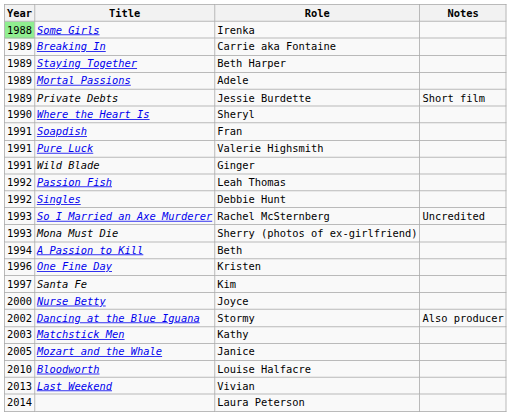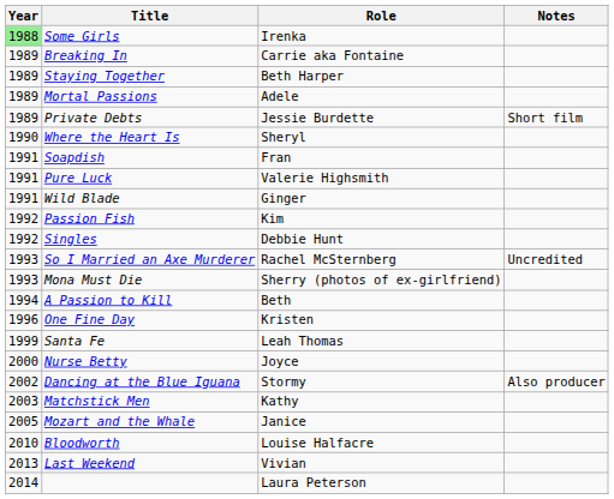Passion Fish | Role: Leah Thomas -> Kim
Santa Fe | Year: 1997 -> 1999
Santa Fe | Role: Kim -> Leah Thomas
